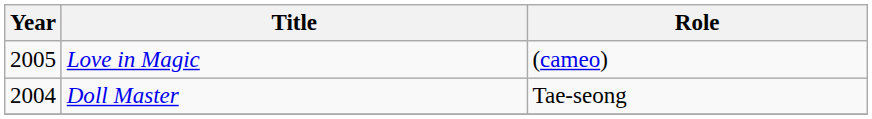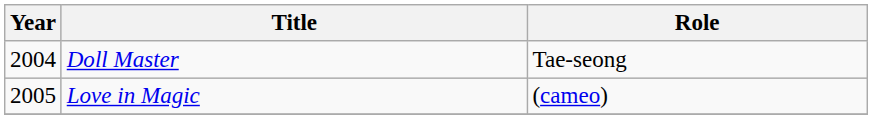rows swapped: Doll Master <-> Love in Magic
